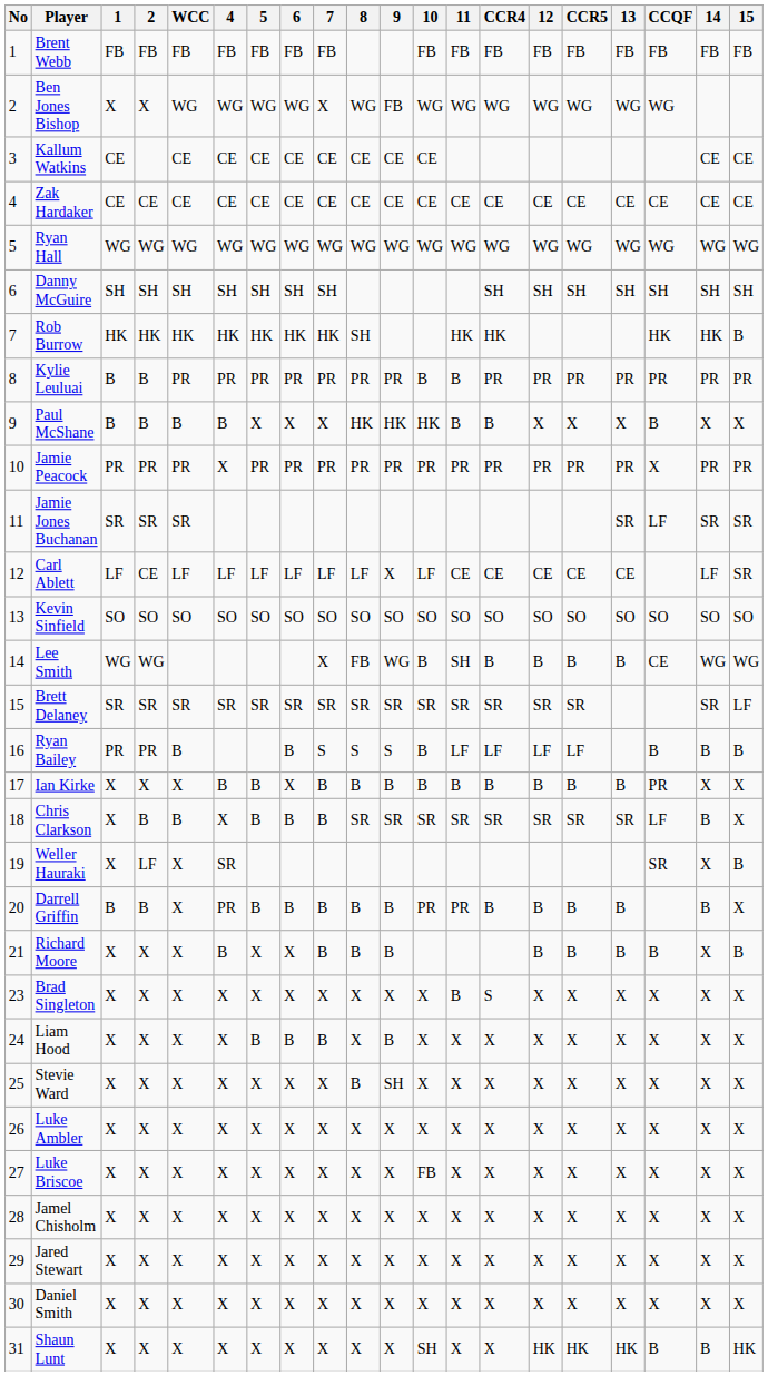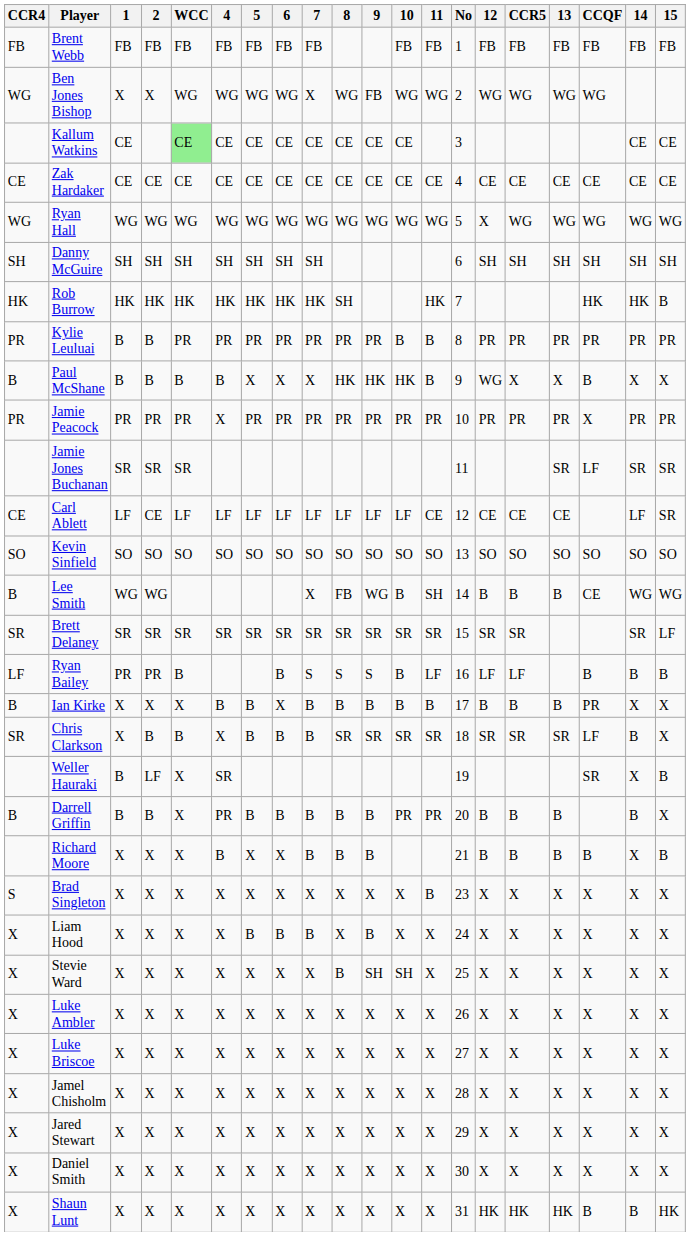columns swapped: No <-> CCR4
Kallum Watkins | WCC: no background -> lightgreen background
Ryan Hall | 12: WG -> X
Paul McShane | 12: X -> WG
Carl Ablett | 9: X -> LF
Weller Hauraki | 1: X -> B
Stevie Ward | 10: X -> SH
Luke Briscoe | 10: FB -> X
Shaun Lunt | 10: SH -> X
